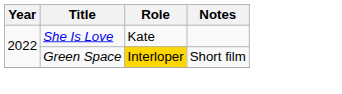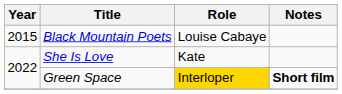+ row: 2015 | Black Mountain Poets | Louise Cabaye
Green Space | Notes: normal -> bold
